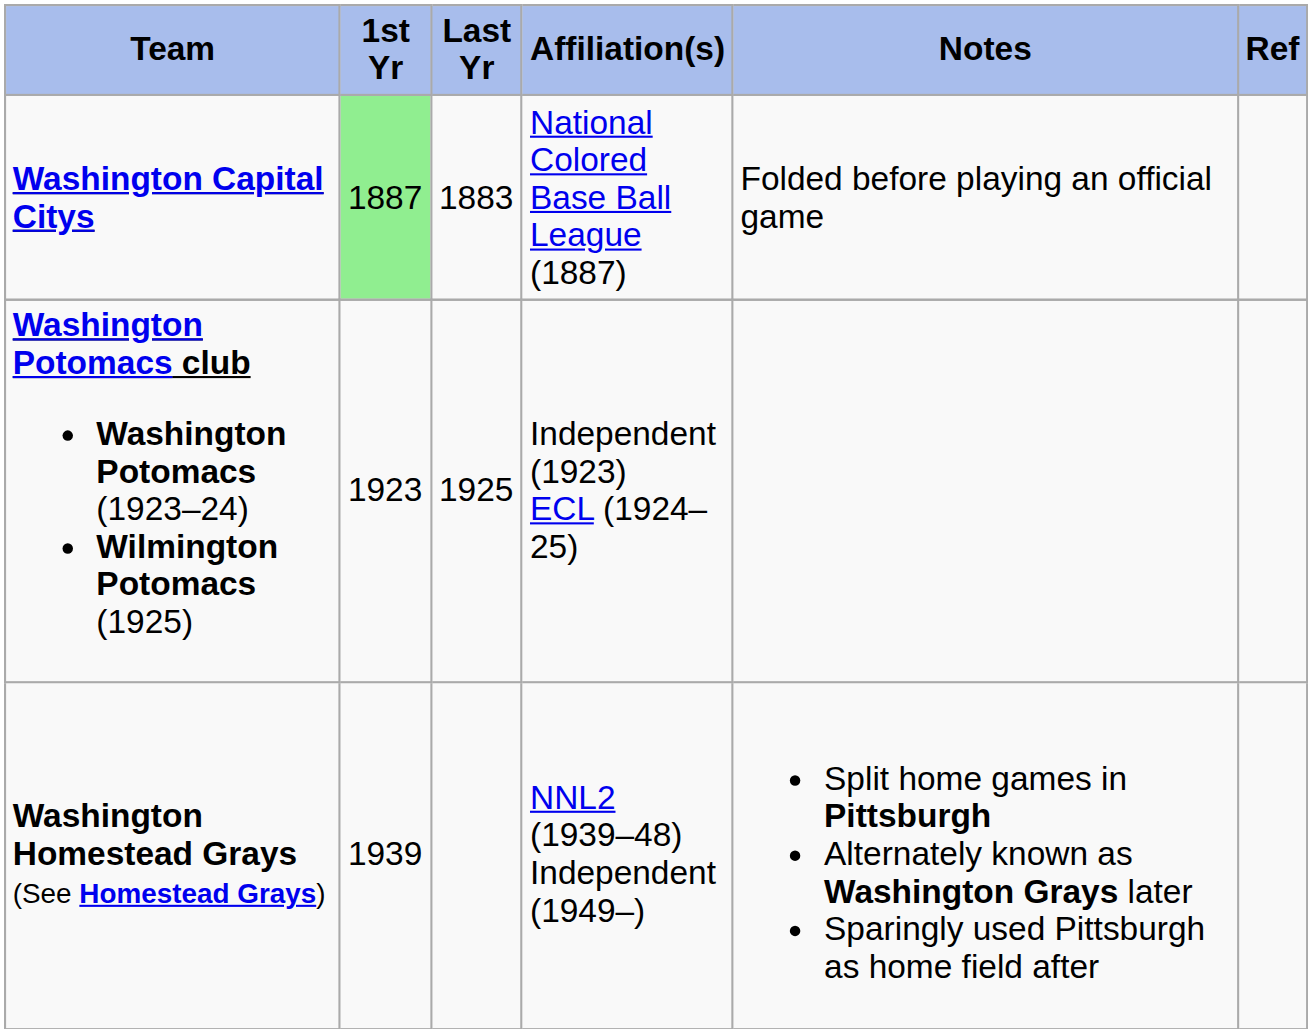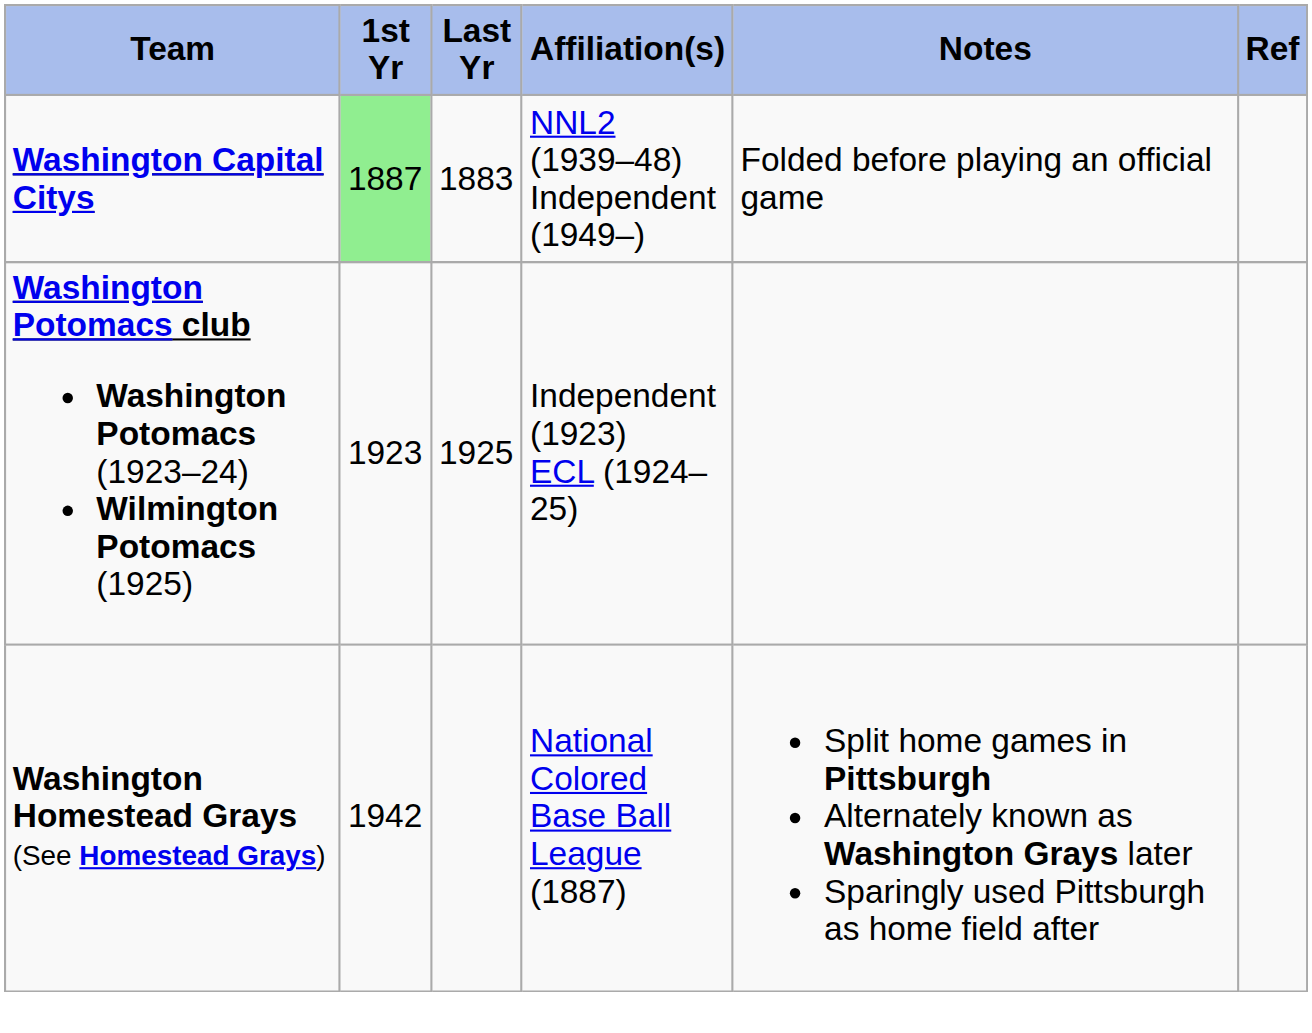Washington Capital Citys | Affiliation(s): National Colored Base Ball League (1887) -> NNL2 (1939–48) Independent (1949–)
Washington Homestead Grays (See Homestead Grays) | 1st Yr: 1939 -> 1942
Washington Homestead Grays (See Homestead Grays) | Affiliation(s): NNL2 (1939–48) Independent (1949–) -> National Colored Base Ball League (1887)
